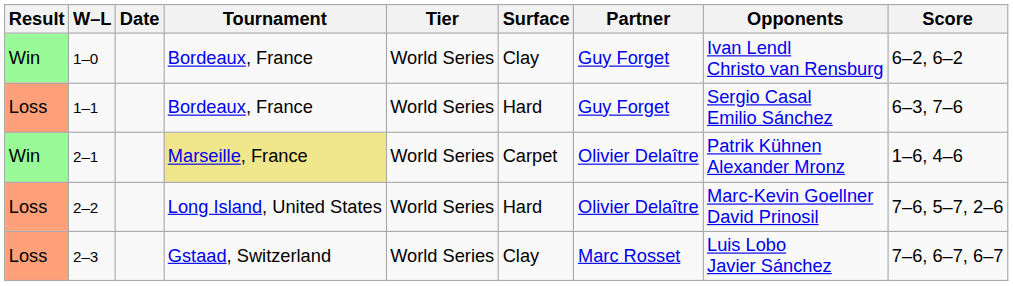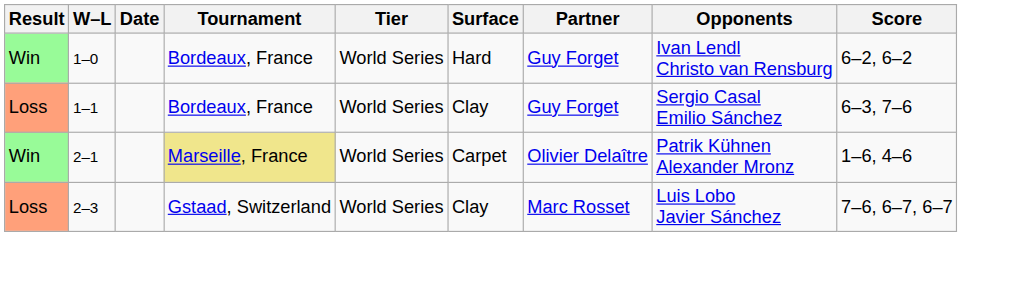1–0 | Surface: Clay -> Hard
1–1 | Surface: Hard -> Clay
- row: Loss | 2–2 | Long Island, United States | World Series | Hard | Olivier Delaître | Marc-Kevin Goellner David Prinosil | 7–6, 5–7, 2–6
